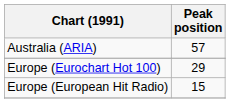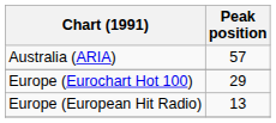Europe (European Hit Radio) | Peak position: 15 -> 13
